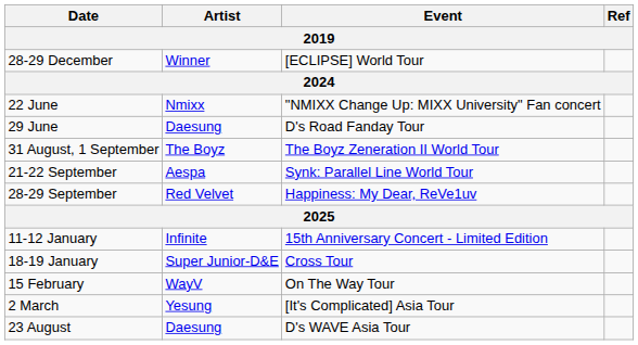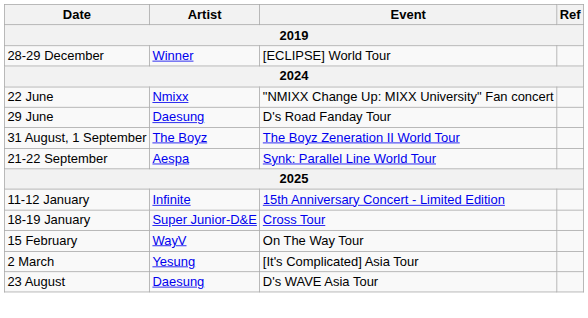- row: 28-29 September | Red Velvet | Happiness: My Dear, ReVe1uv
